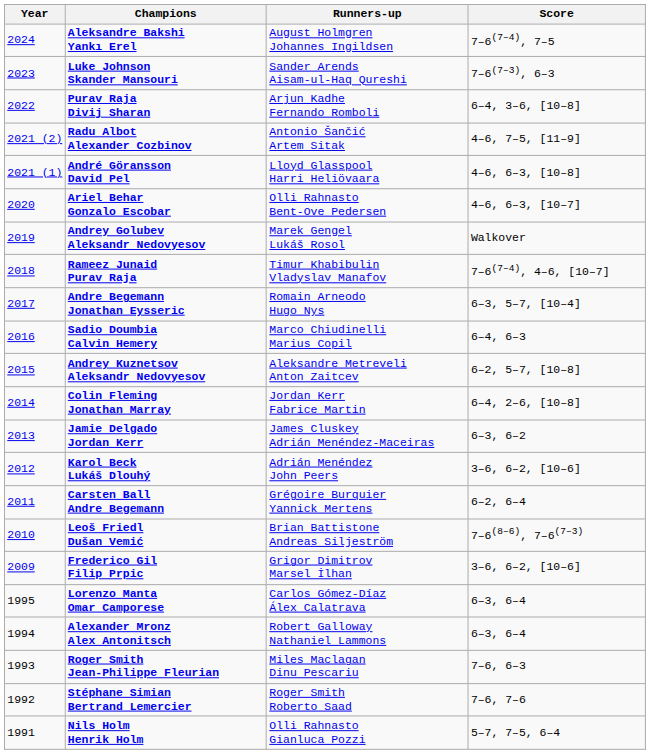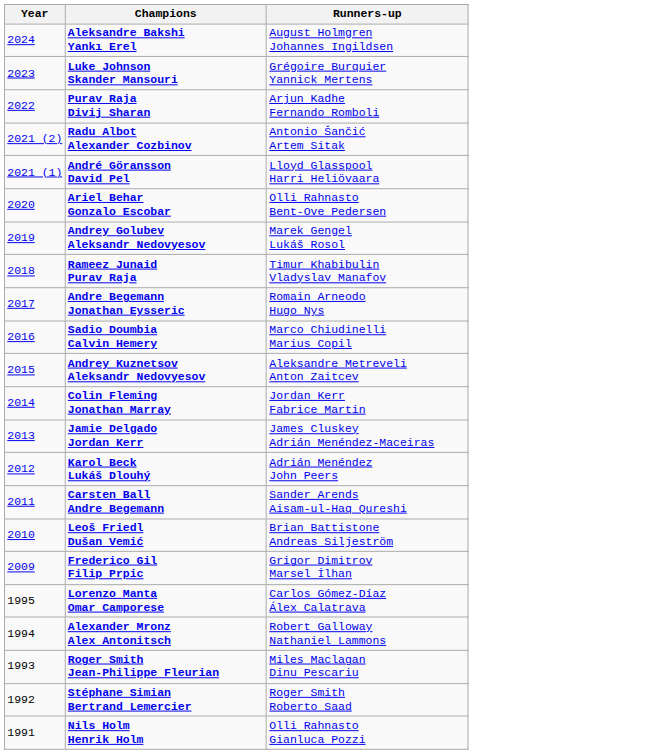- column: Score | 7–6(7–4), 7–5 | 7–6(7–3), 6–3 | 6–4, 3–6, [10–8] | 4–6, 7–5, [11–9] | 4–6, 6–3, [10–8] | 4–6, 6–3, [10–7] | Walkover | 7–6(7–4), 4–6, [10–7] | 6–3, 5–7, [10–4] | 6–4, 6–3 | 6–2, 5–7, [10–8] | 6–4, 2–6, [10–8] | 6–3, 6–2 | 3–6, 6–2, [10–6] | 6–2, 6–4 | 7–6(8–6), 7–6(7–3) | 3–6, 6–2, [10–6] | 6–3, 6–4 | 6–3, 6–4 | 7–6, 6–3 | 7–6, 7–6 | 5–7, 7–5, 6–4
Luke Johnson Skander Mansouri | Runners-up: Sander Arends Aisam-ul-Haq Qureshi -> Grégoire Burquier Yannick Mertens
Carsten Ball Andre Begemann | Runners-up: Grégoire Burquier Yannick Mertens -> Sander Arends Aisam-ul-Haq Qureshi
